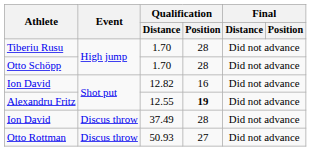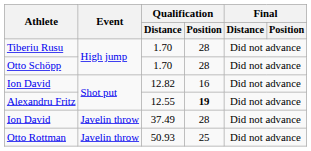Ion David / 37.49 | Event: Discus throw -> Javelin throw
Otto Rottman | Event: Discus throw -> Javelin throw
Otto Rottman | Qualification / Position: 27 -> 25
